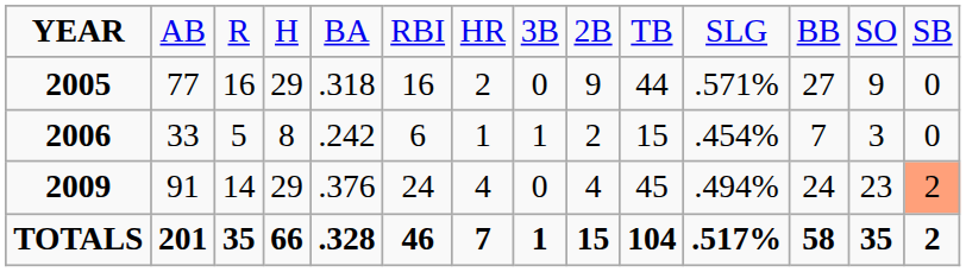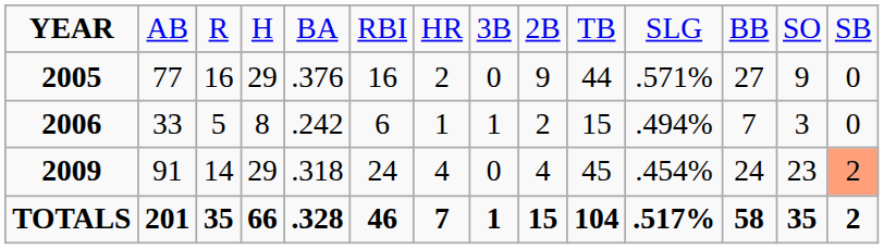2005 | column 5: .318 -> .376
2006 | column 11: .454% -> .494%
2009 | column 5: .376 -> .318
2009 | column 11: .494% -> .454%
